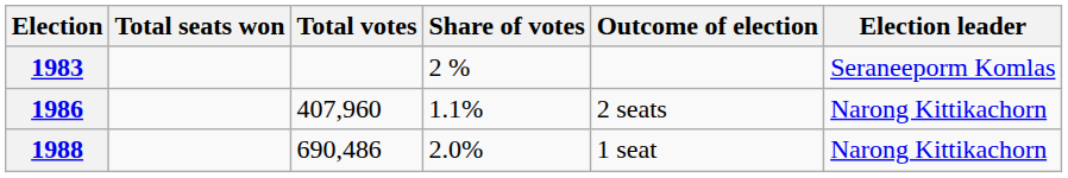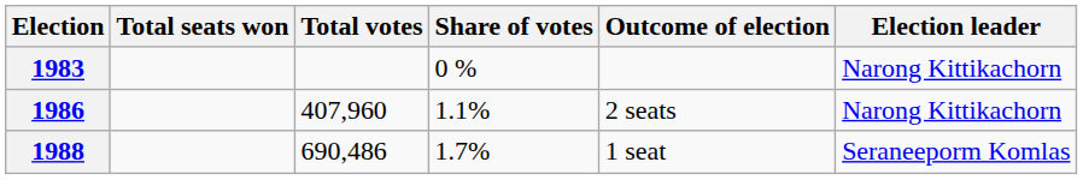1983 | Share of votes: 2 % -> 0 %
1983 | Election leader: Seraneeporm Komlas -> Narong Kittikachorn
1988 | Share of votes: 2.0% -> 1.7%
1988 | Election leader: Narong Kittikachorn -> Seraneeporm Komlas
